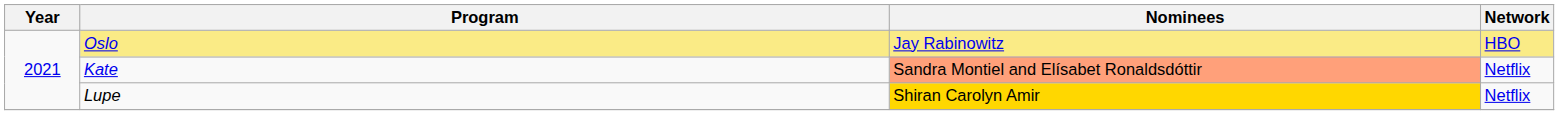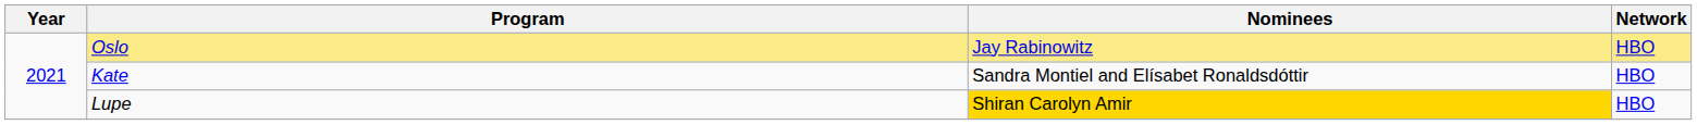Kate | Nominees: lightsalmon background -> no background
Kate | Network: Netflix -> HBO
Lupe | Network: Netflix -> HBO
